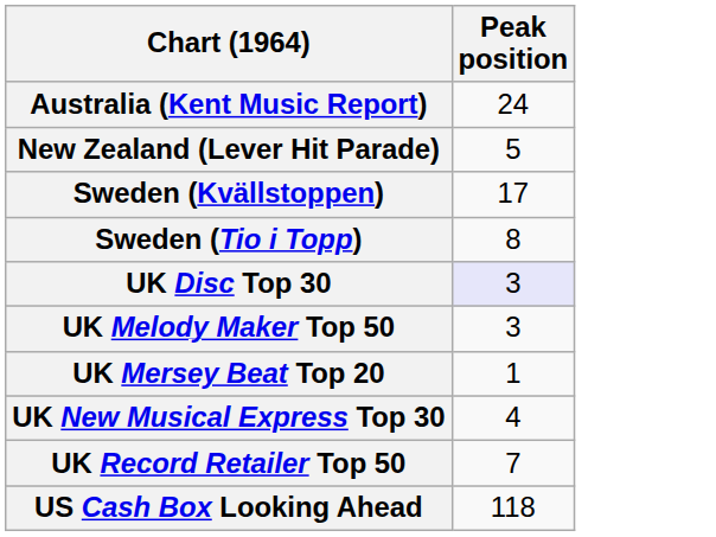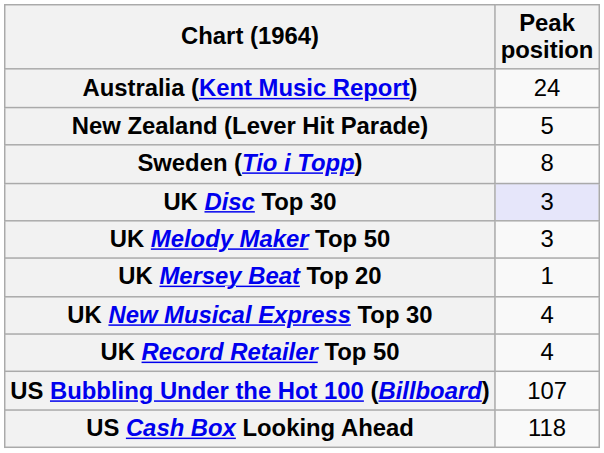- row: Sweden (Kvällstoppen) | 17
UK Record Retailer Top 50 | Peak position: 7 -> 4
+ row: US Bubbling Under the Hot 100 (Billboard) | 107
